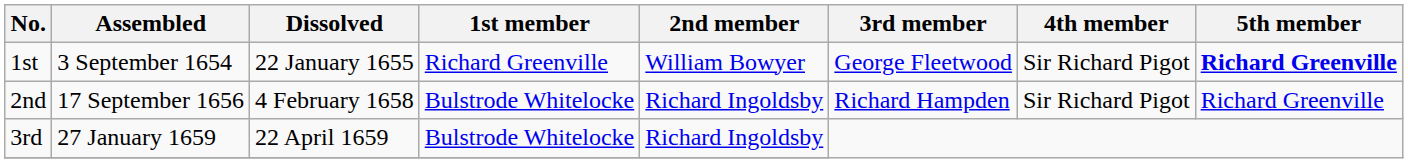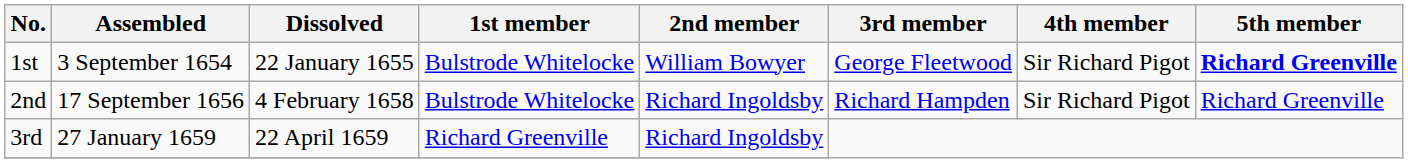1st | 1st member: Richard Greenville -> Bulstrode Whitelocke
3rd | 1st member: Bulstrode Whitelocke -> Richard Greenville
